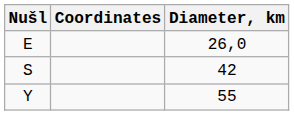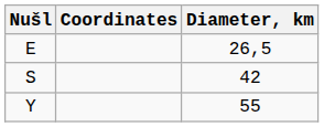E | Diameter, km: 26,0 -> 26,5
